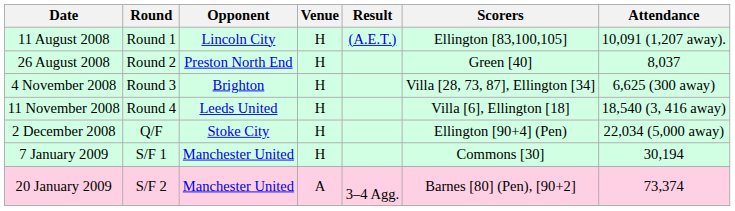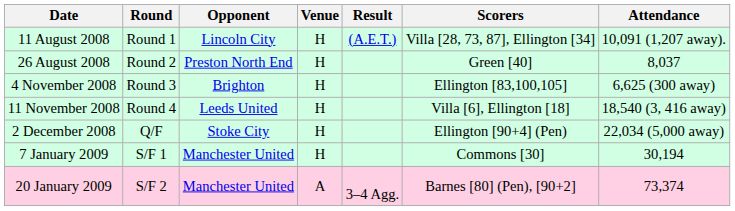11 August 2008 | Scorers: Ellington [83,100,105] -> Villa [28, 73, 87], Ellington [34]
4 November 2008 | Scorers: Villa [28, 73, 87], Ellington [34] -> Ellington [83,100,105]
